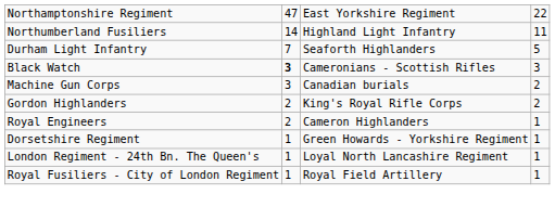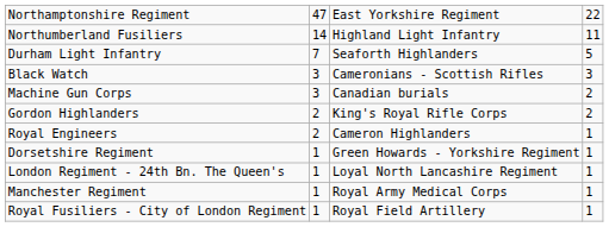Black Watch | column 2: bold -> normal
+ row: Manchester Regiment | 1 | Royal Army Medical Corps | 1
